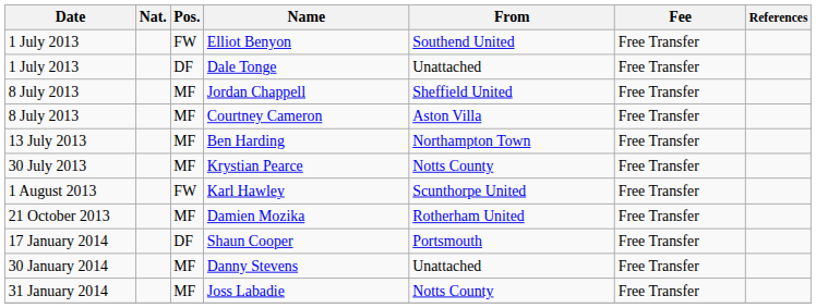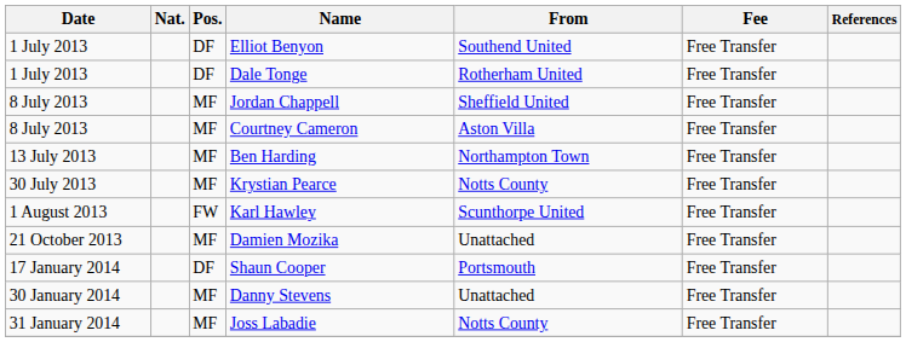Elliot Benyon | Pos.: FW -> DF
Dale Tonge | From: Unattached -> Rotherham United
Damien Mozika | From: Rotherham United -> Unattached
